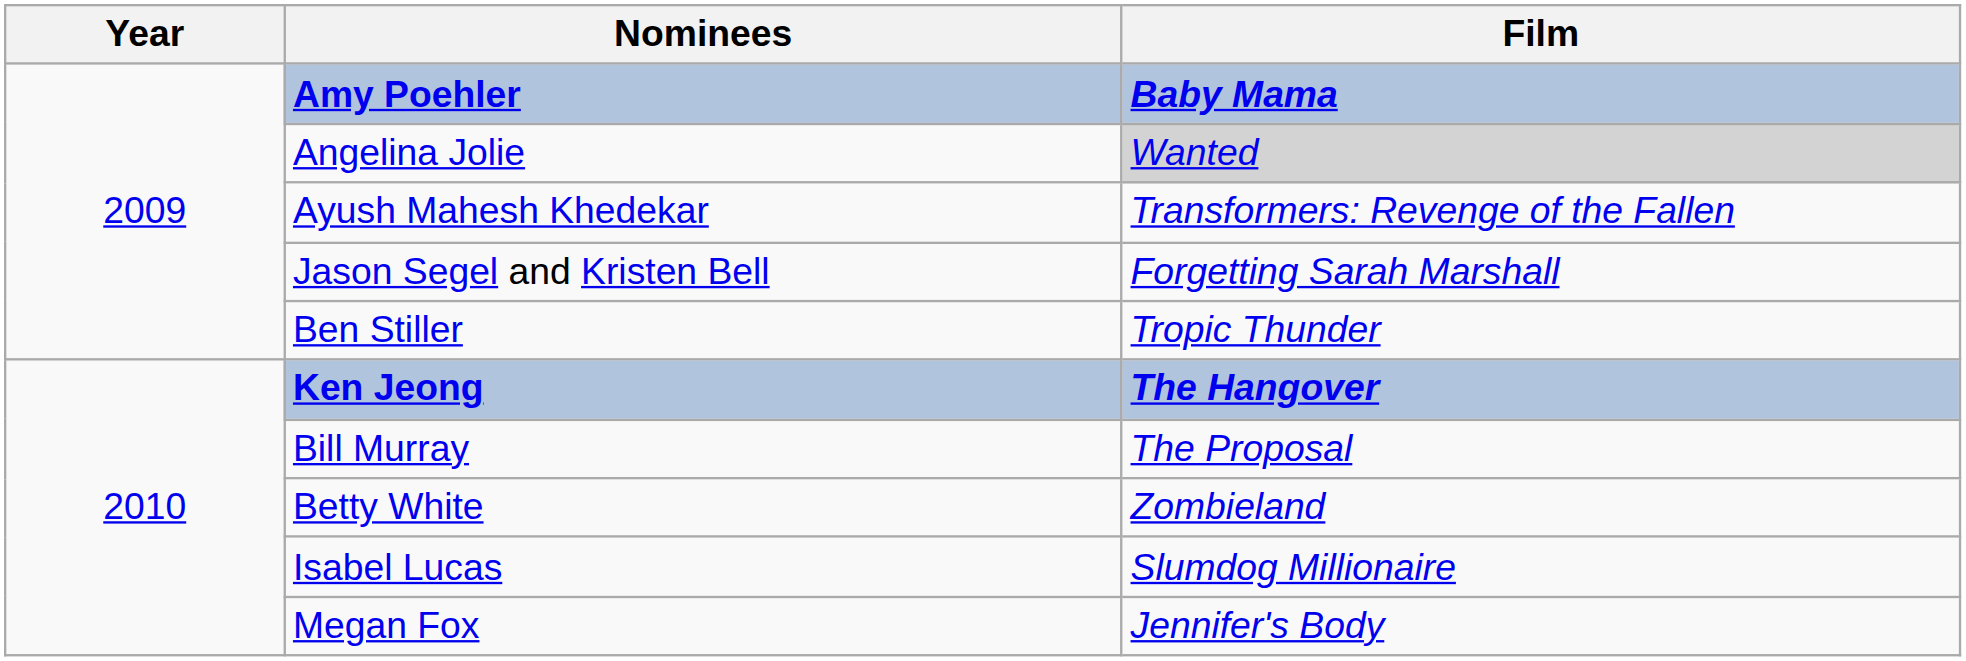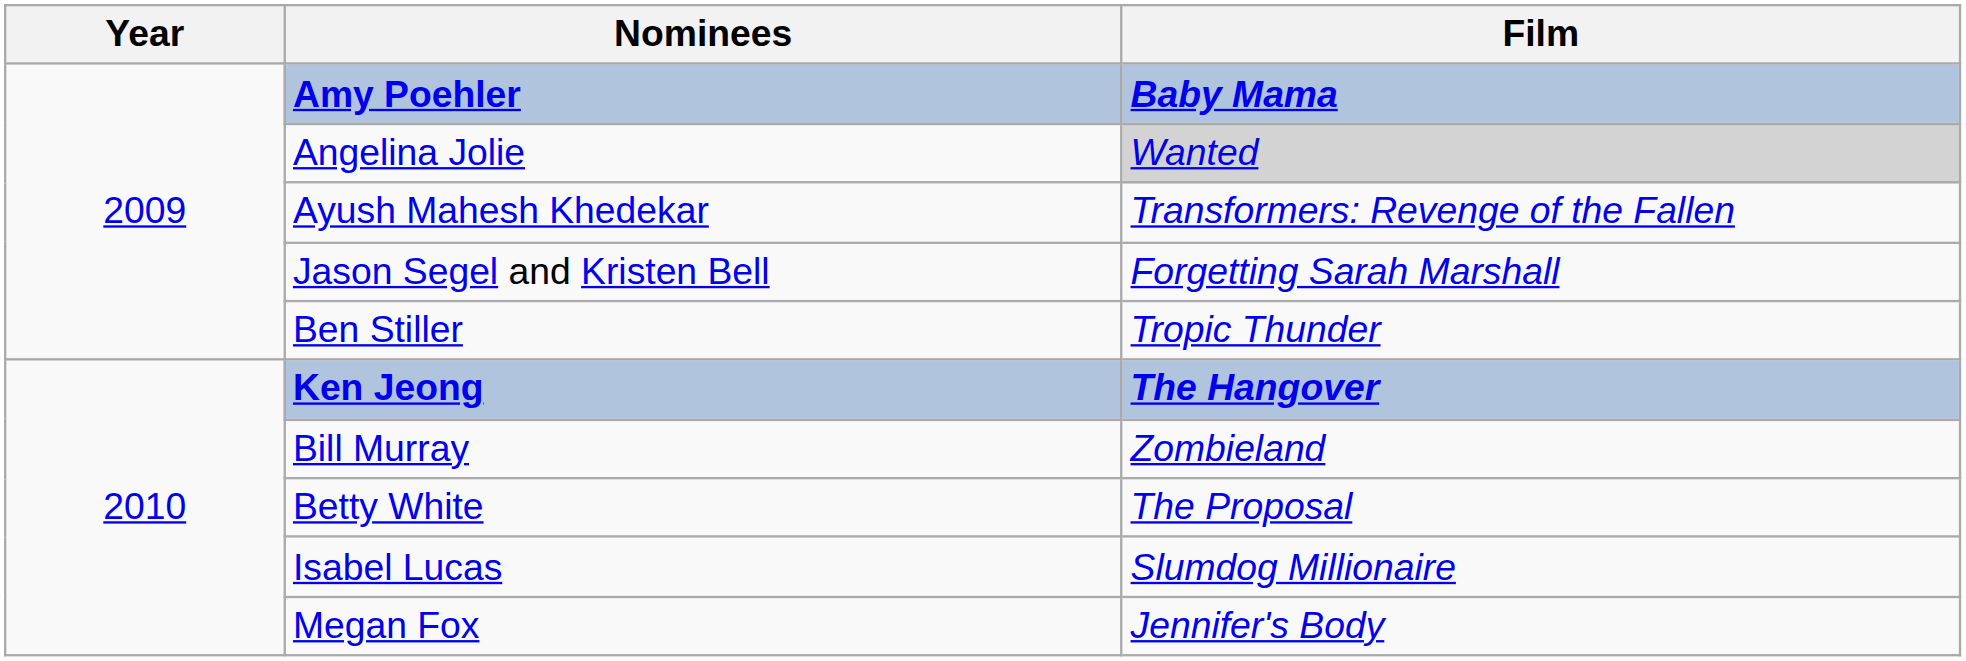Bill Murray | Film: The Proposal -> Zombieland
Betty White | Film: Zombieland -> The Proposal
